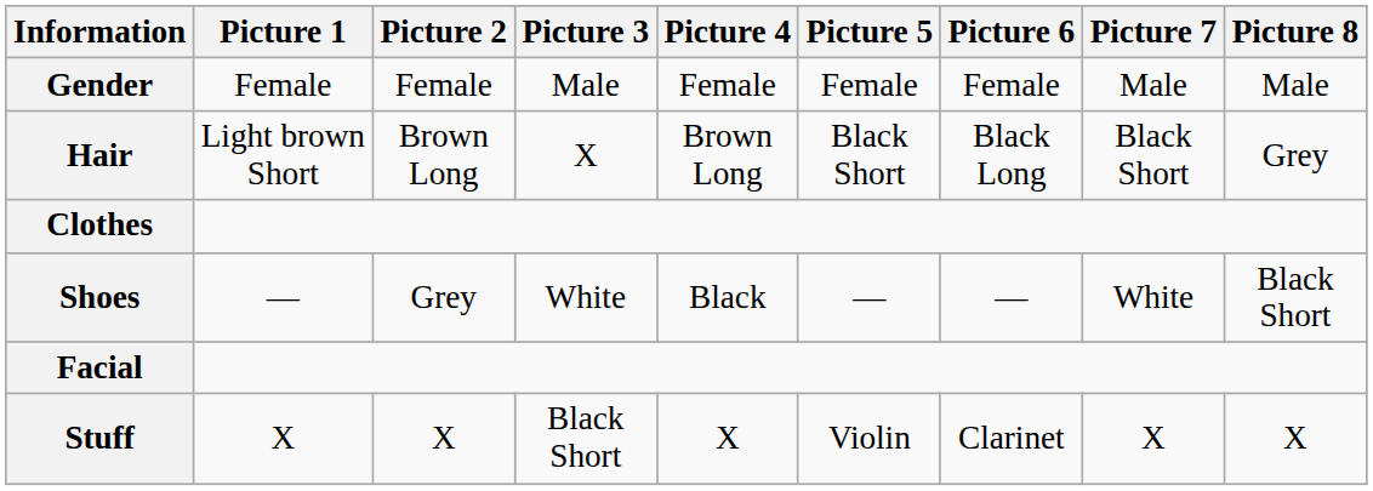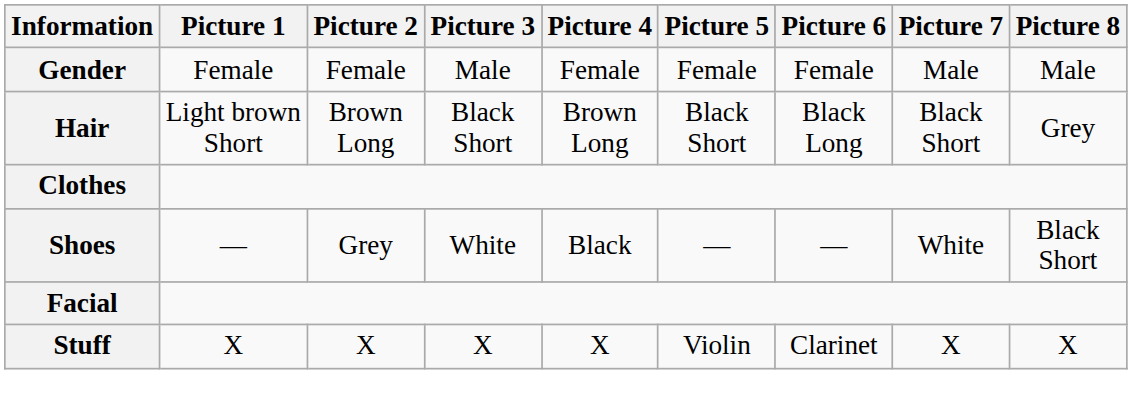Hair | Picture 3: X -> Black Short
Stuff | Picture 3: Black Short -> X
